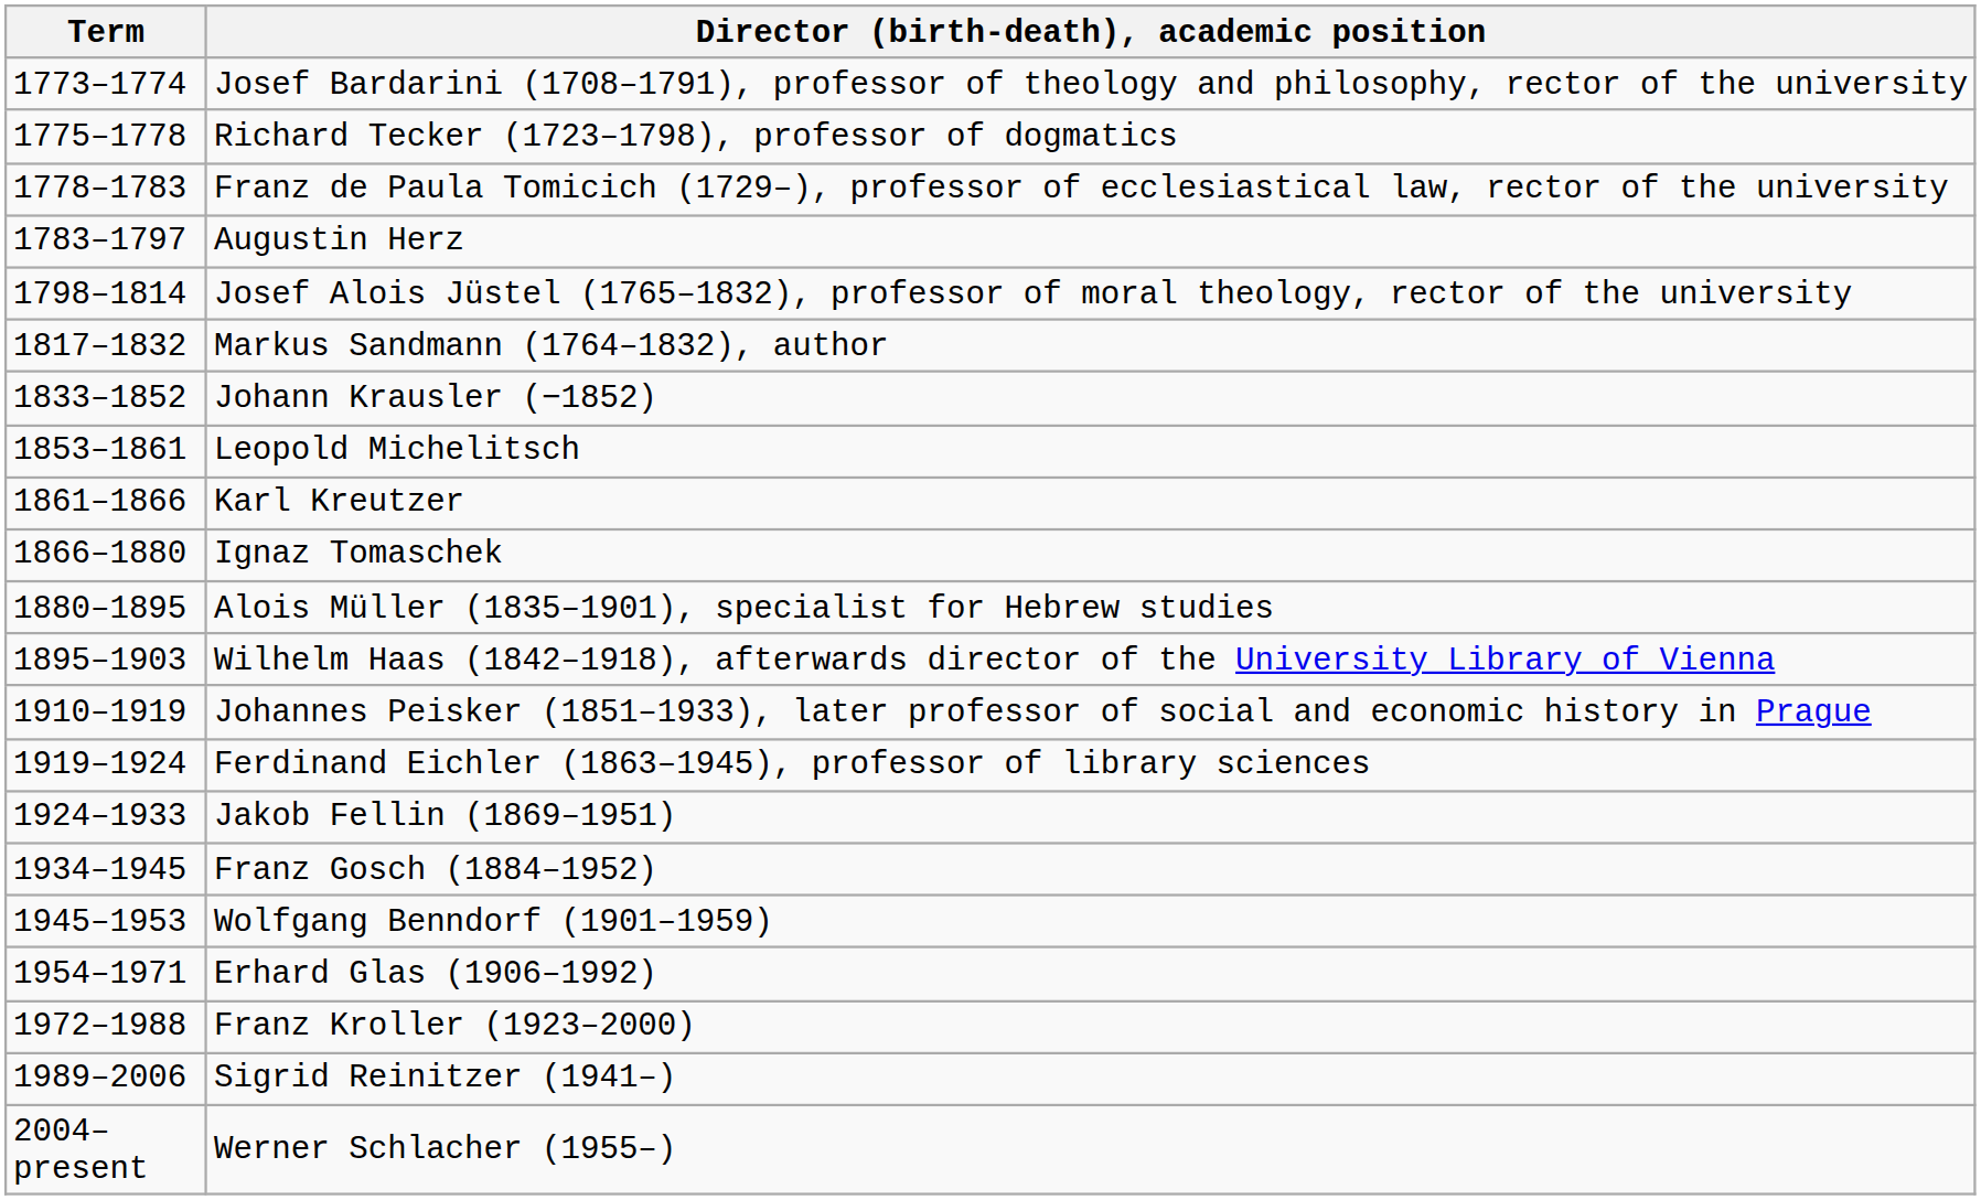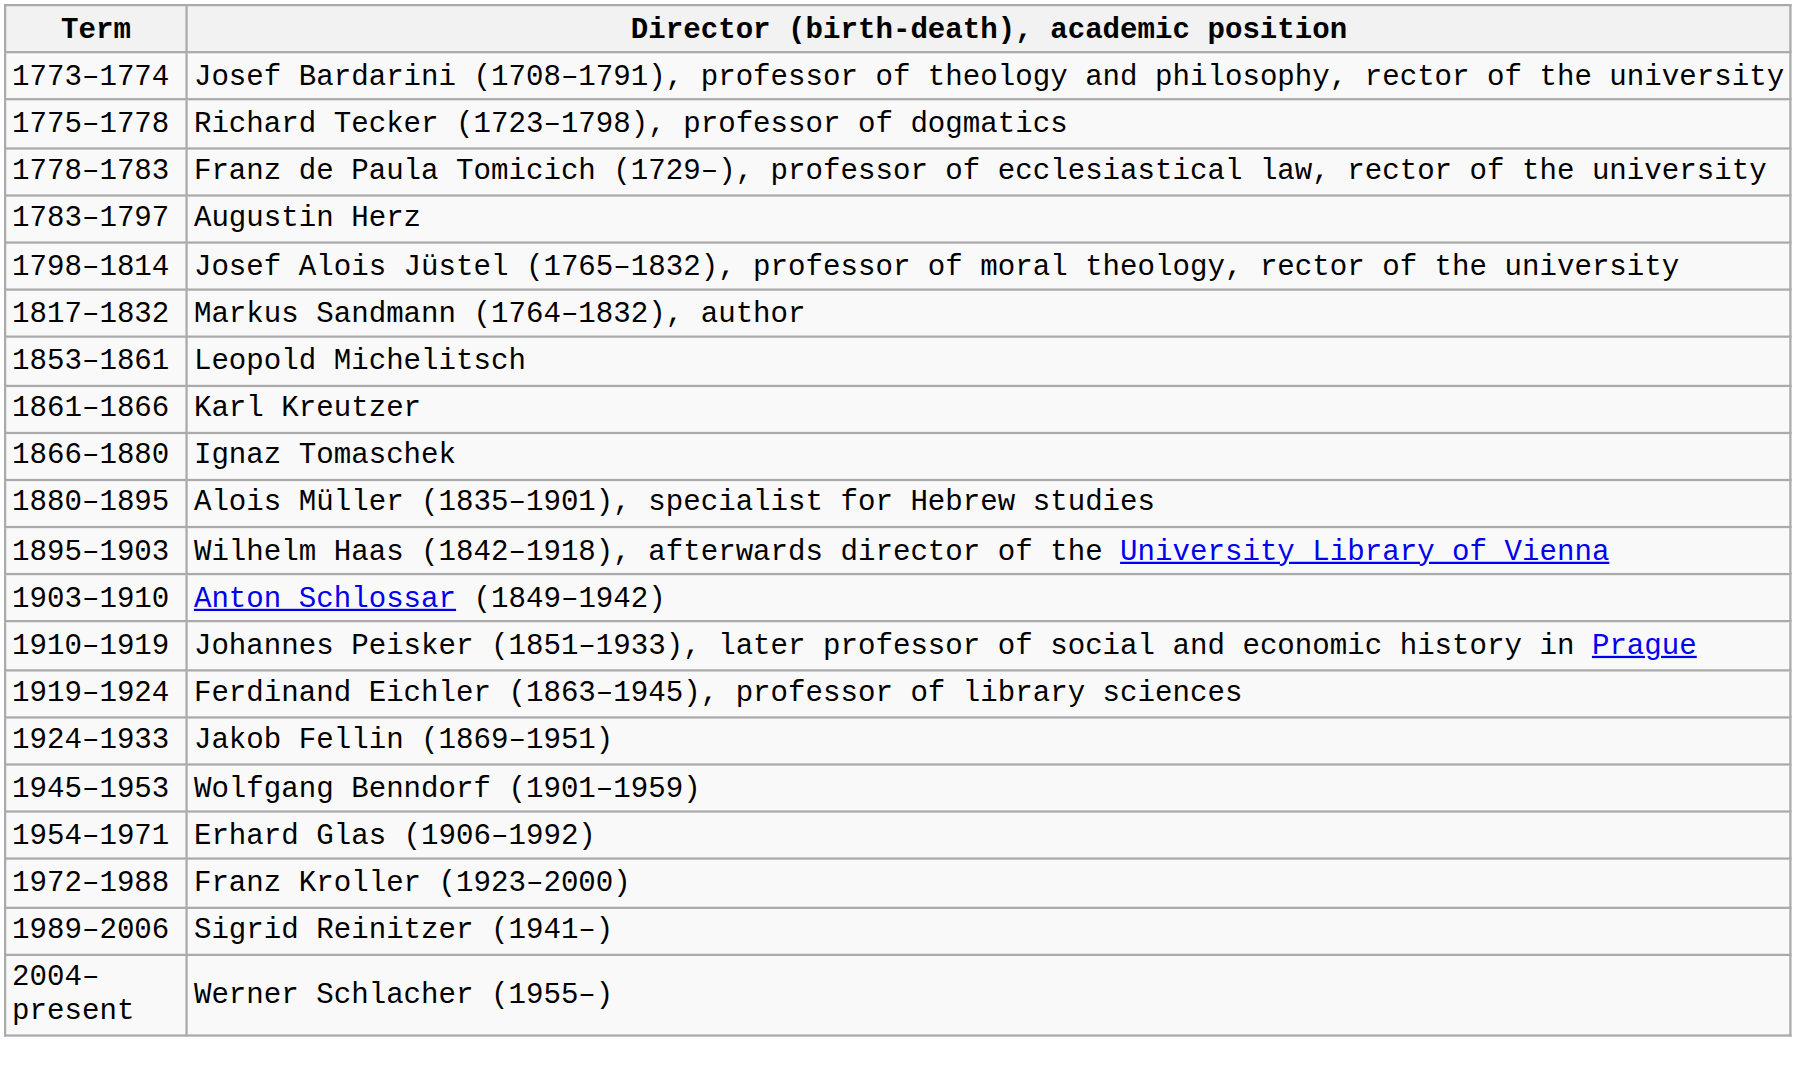- row: 1833–1852 | Johann Krausler (−1852)
+ row: 1903–1910 | Anton Schlossar (1849–1942)
- row: 1934–1945 | Franz Gosch (1884–1952)
